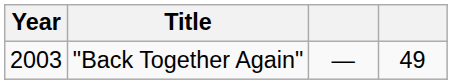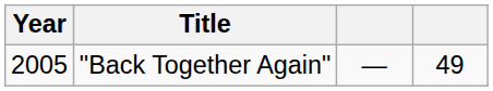"Back Together Again" | Year: 2003 -> 2005
